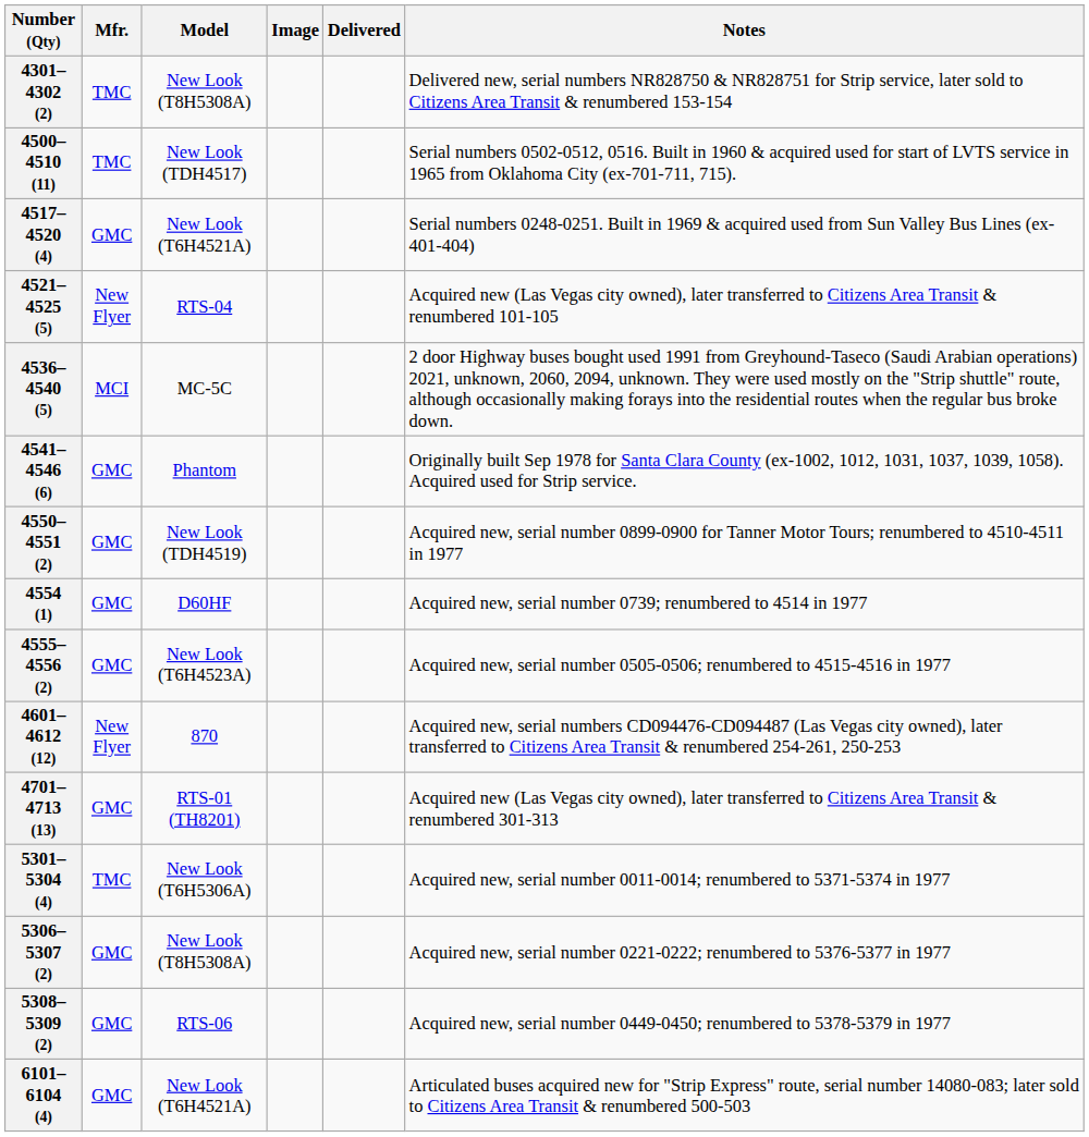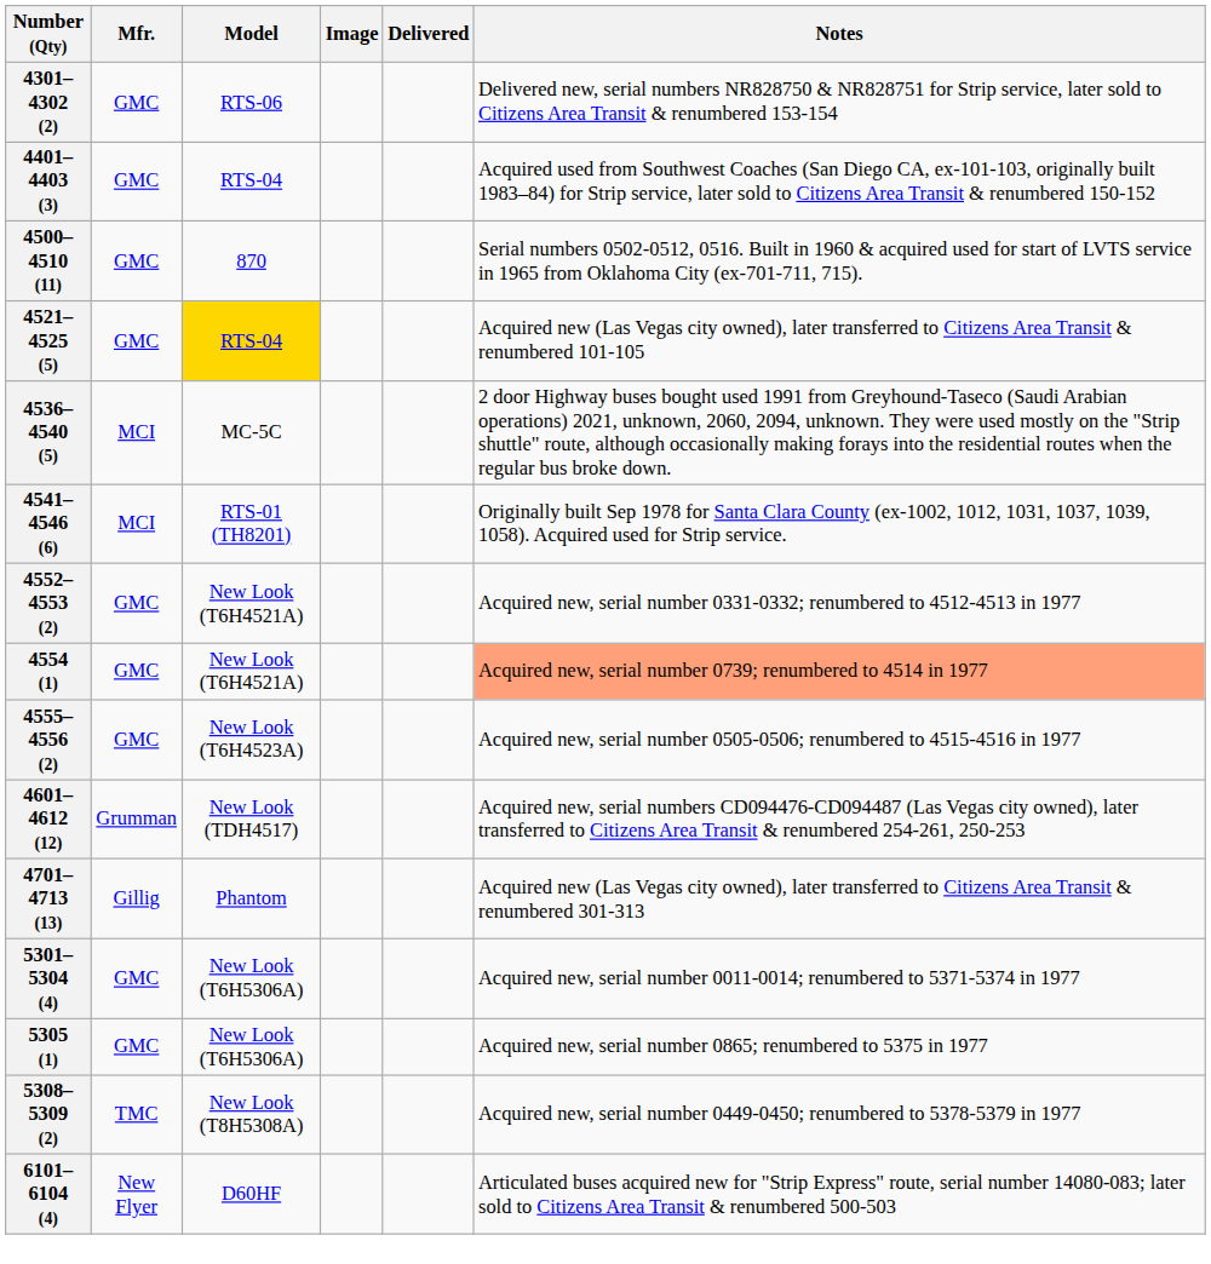4301–4302 (2) | Mfr.: TMC -> GMC
4301–4302 (2) | Model: New Look (T8H5308A) -> RTS-06
+ row: 4401–4403 (3) | GMC | RTS-04 | Acquired used from Southwest Coaches (San Diego CA, ex-101-103, originally built 1983–84) for Strip service, later sold to Citizens Area Transit & renumbered 150-152
4500–4510 (11) | Mfr.: TMC -> GMC
4500–4510 (11) | Model: New Look (TDH4517) -> 870
- row: 4517–4520 (4) | GMC | New Look (T6H4521A) | Serial numbers 0248-0251. Built in 1969 & acquired used from Sun Valley Bus Lines (ex-401-404)
4521–4525 (5) | Mfr.: New Flyer -> GMC
4521–4525 (5) | Model: no background -> gold background
4541–4546 (6) | Mfr.: GMC -> MCI
4541–4546 (6) | Model: Phantom -> RTS-01 (TH8201)
- row: 4550–4551 (2) | GMC | New Look (TDH4519) | Acquired new, serial number 0899-0900 for Tanner Motor Tours; renumbered to 4510-4511 in 1977
+ row: 4552–4553 (2) | GMC | New Look (T6H4521A) | Acquired new, serial number 0331-0332; renumbered to 4512-4513 in 1977
4554 (1) | Model: D60HF -> New Look (T6H4521A)
4554 (1) | Notes: no background -> lightsalmon background
4601–4612 (12) | Mfr.: New Flyer -> Grumman
4601–4612 (12) | Model: 870 -> New Look (TDH4517)
4701–4713 (13) | Mfr.: GMC -> Gillig
4701–4713 (13) | Model: RTS-01 (TH8201) -> Phantom
5301–5304 (4) | Mfr.: TMC -> GMC
+ row: 5305 (1) | GMC | New Look (T6H5306A) | Acquired new, serial number 0865; renumbered to 5375 in 1977
- row: 5306–5307 (2) | GMC | New Look (T8H5308A) | Acquired new, serial number 0221-0222; renumbered to 5376-5377 in 1977
5308–5309 (2) | Mfr.: GMC -> TMC
5308–5309 (2) | Model: RTS-06 -> New Look (T8H5308A)
6101–6104 (4) | Mfr.: GMC -> New Flyer
6101–6104 (4) | Model: New Look (T6H4521A) -> D60HF
